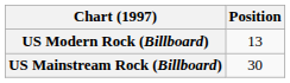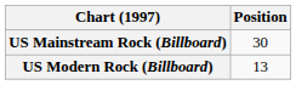rows swapped: US Mainstream Rock (Billboard) <-> US Modern Rock (Billboard)
